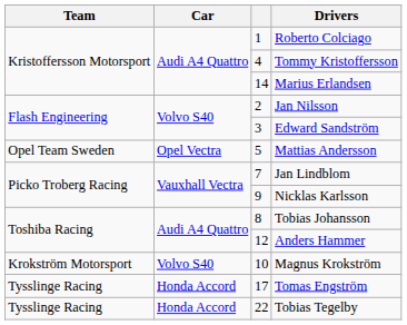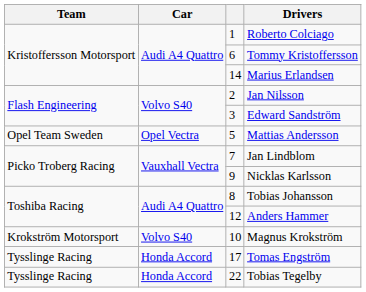Tommy Kristoffersson | column 3: 4 -> 6
